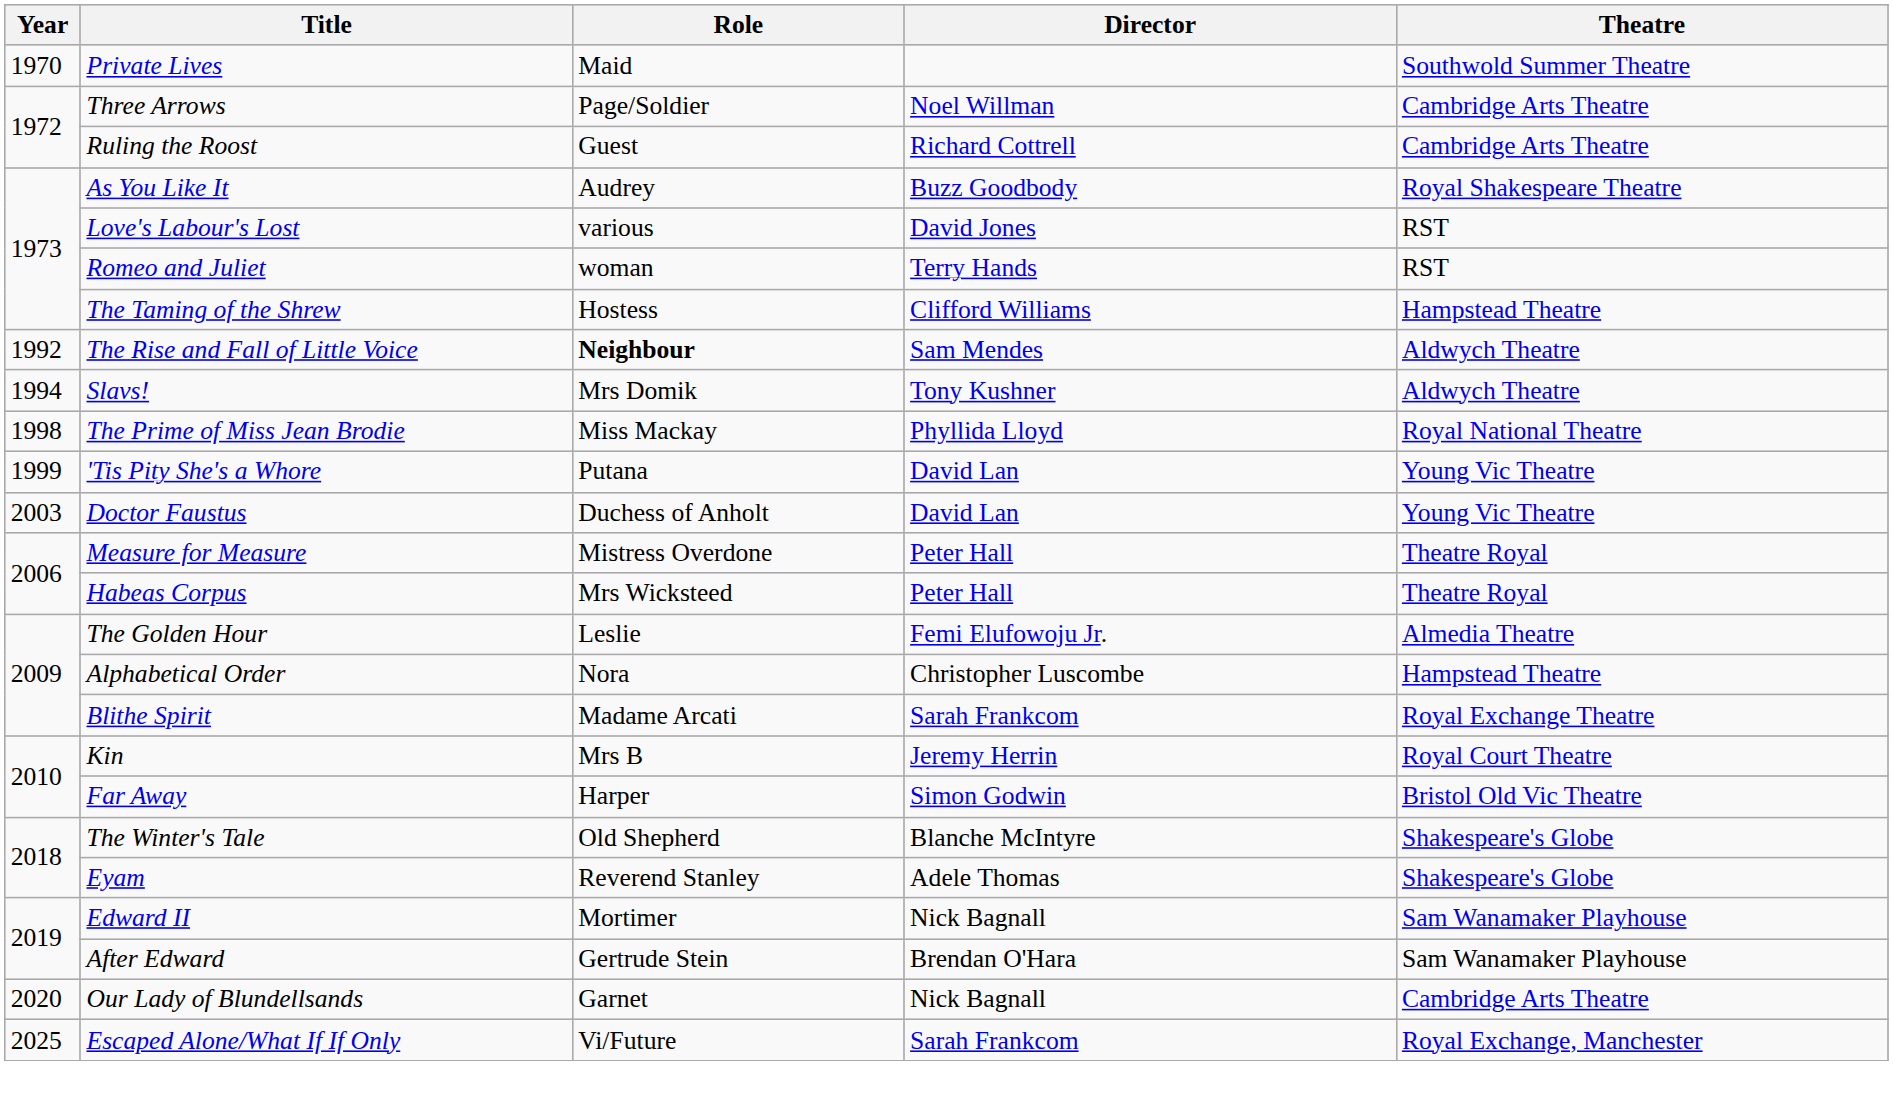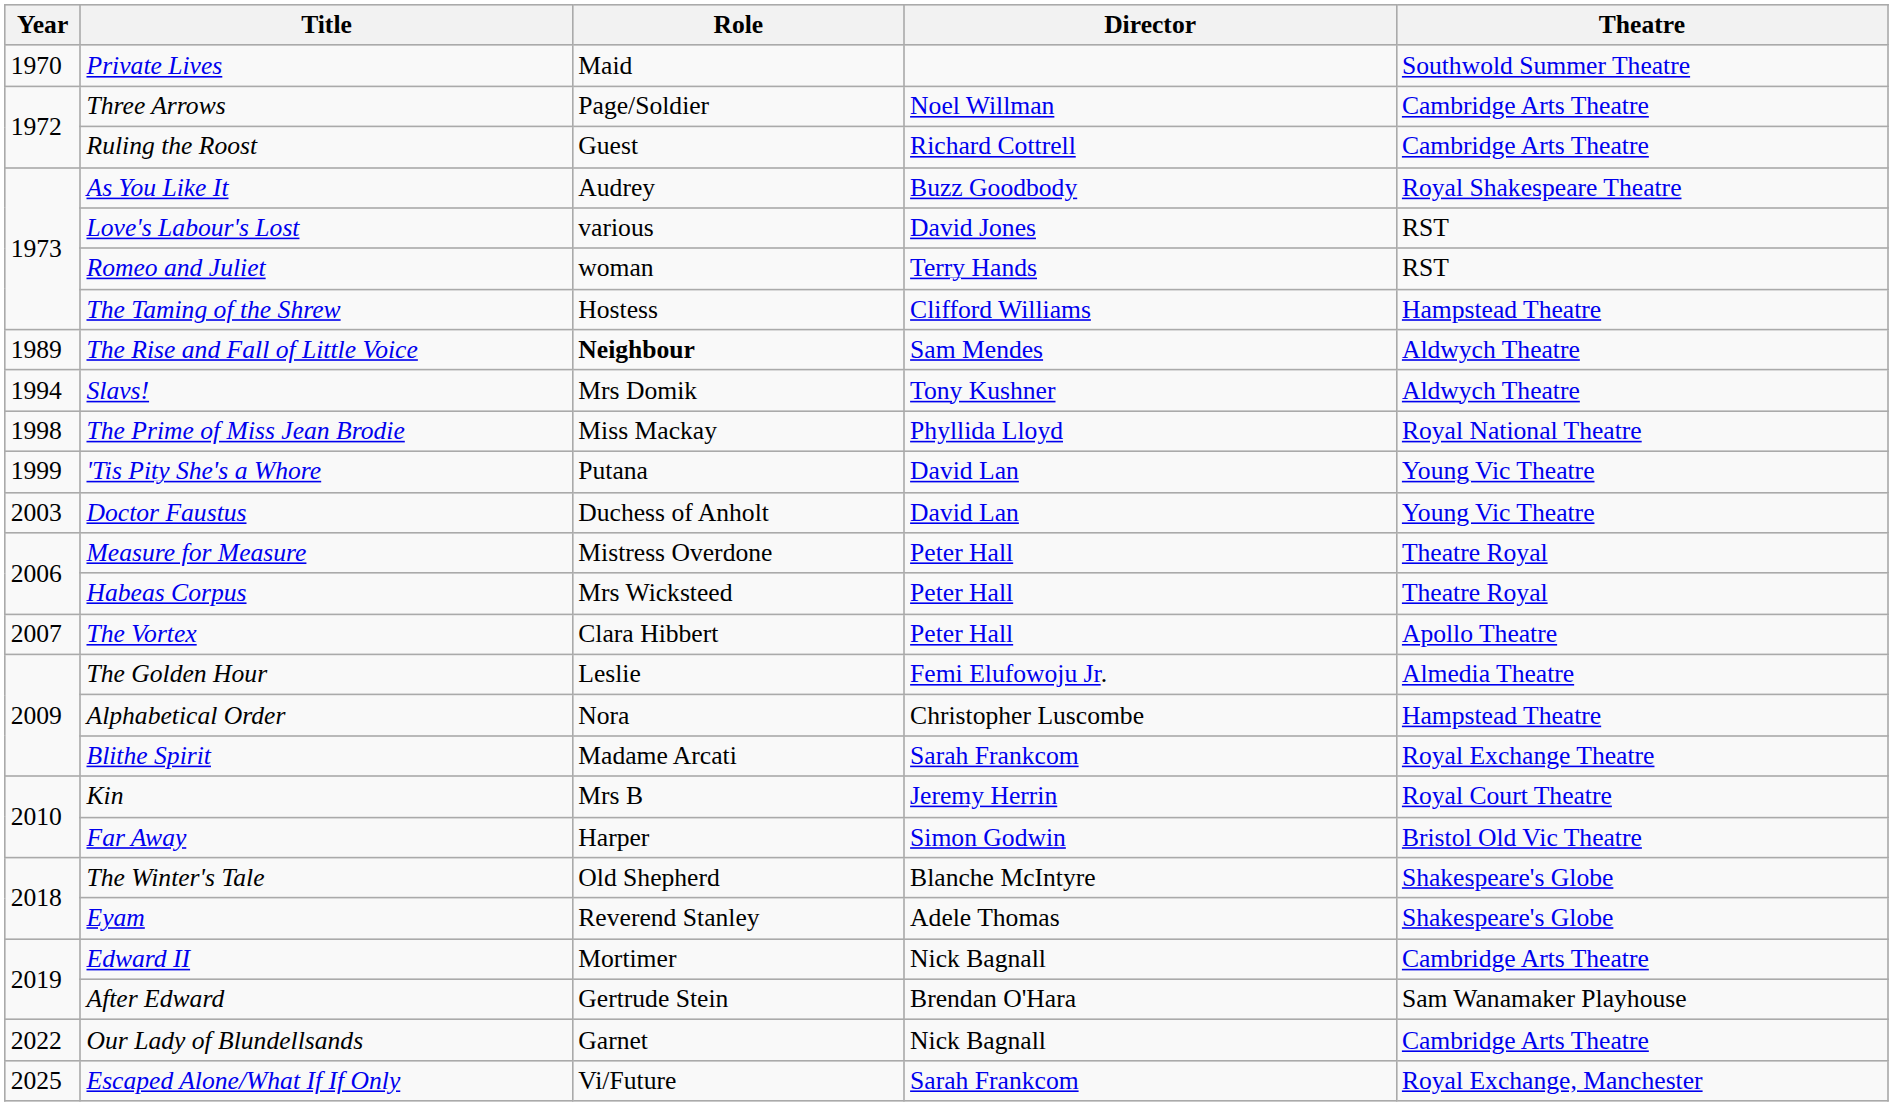The Rise and Fall of Little Voice | Year: 1992 -> 1989
+ row: 2007 | The Vortex | Clara Hibbert | Peter Hall | Apollo Theatre
Edward II | Theatre: Sam Wanamaker Playhouse -> Cambridge Arts Theatre
Our Lady of Blundellsands | Year: 2020 -> 2022
